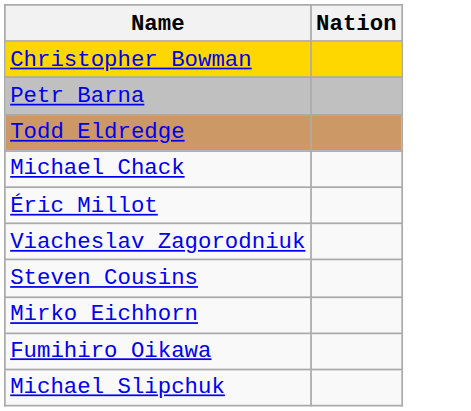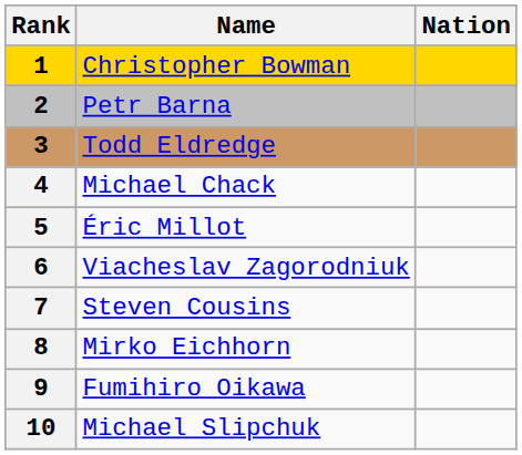+ column: Rank | 1 | 2 | 3 | 4 | 5 | 6 | 7 | 8 | 9 | 10
